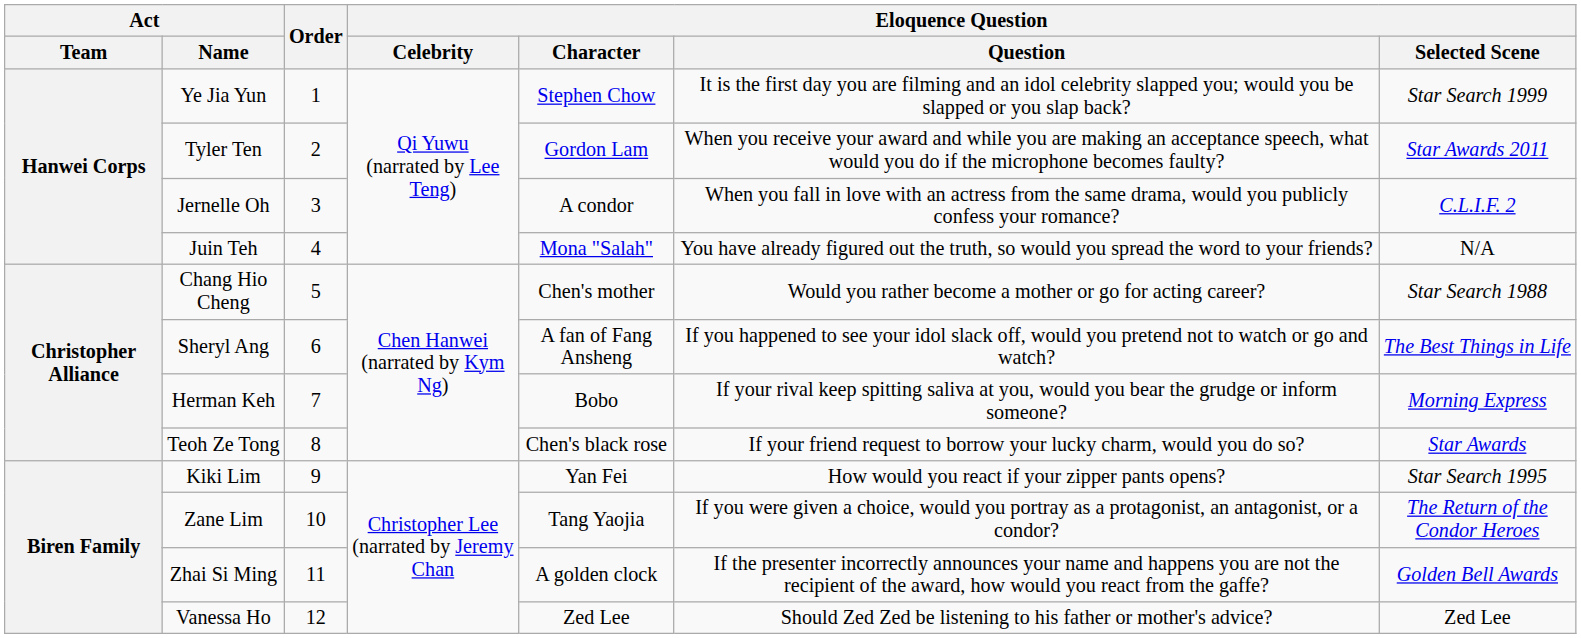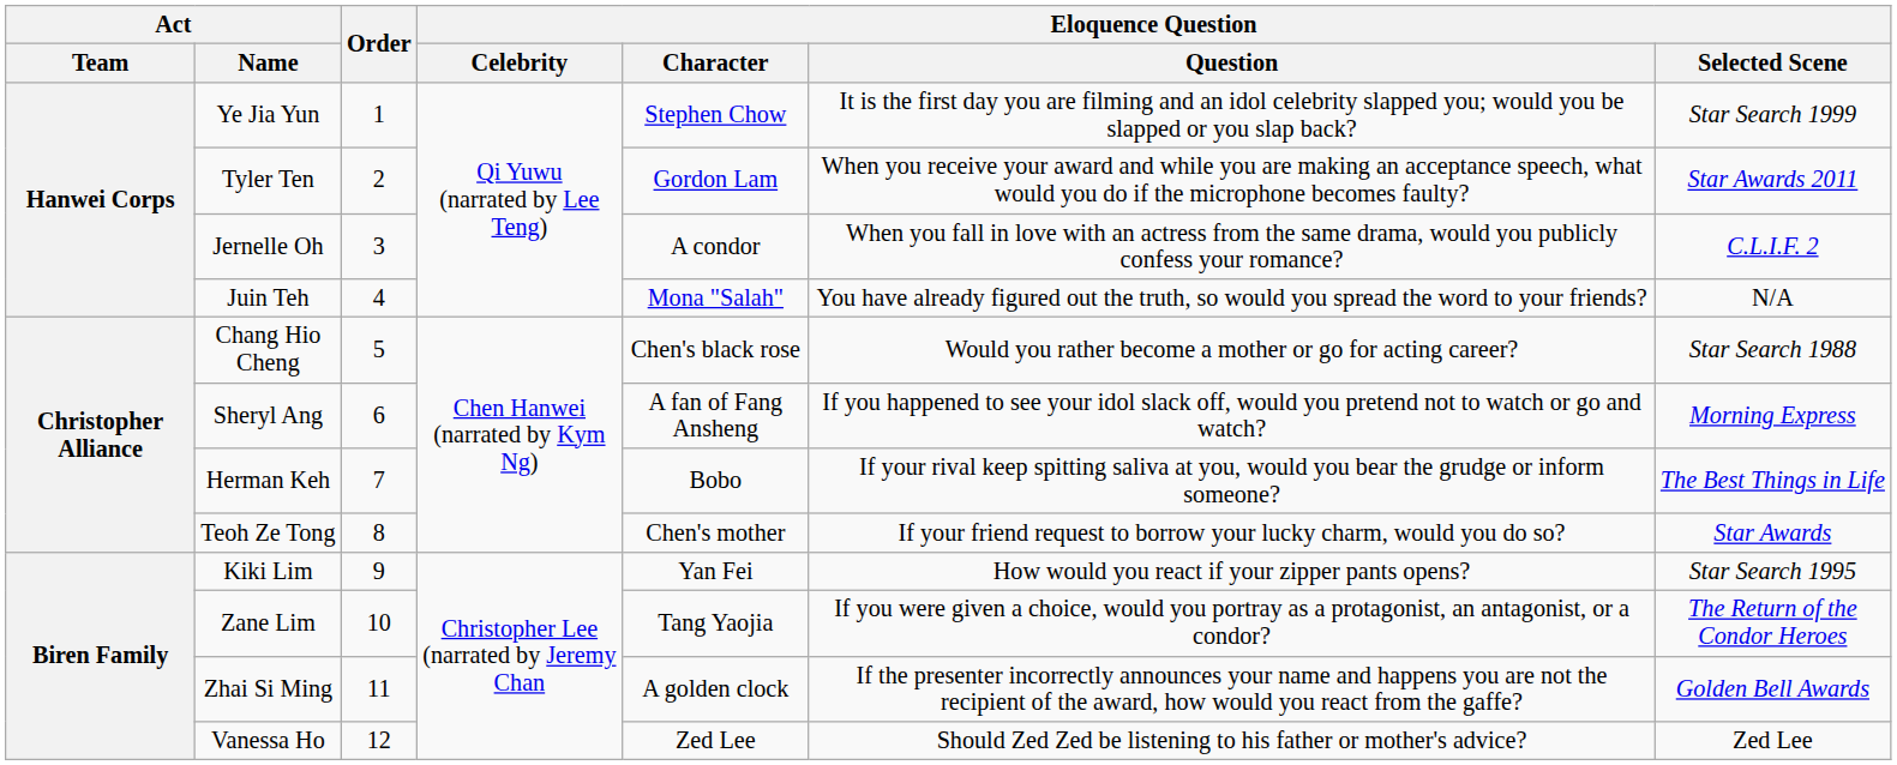Chang Hio Cheng | Eloquence Question / Character: Chen's mother -> Chen's black rose
Sheryl Ang | Eloquence Question / Selected Scene: The Best Things in Life -> Morning Express
Herman Keh | Eloquence Question / Selected Scene: Morning Express -> The Best Things in Life
Teoh Ze Tong | Eloquence Question / Character: Chen's black rose -> Chen's mother
